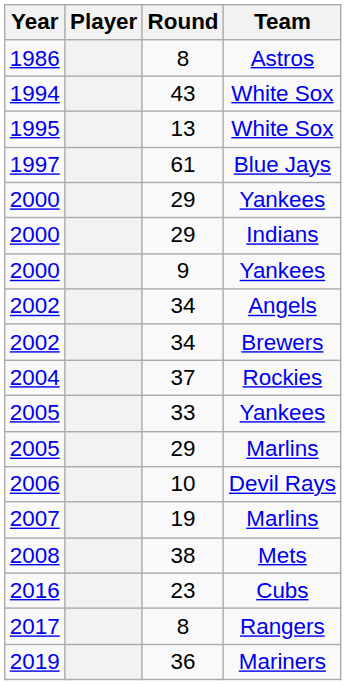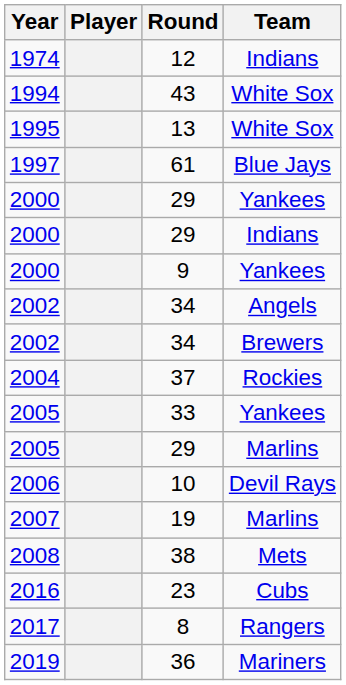+ row: 1974 | 12 | Indians
- row: 1986 | 8 | Astros
